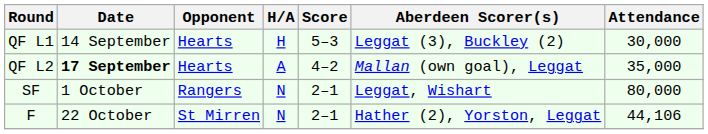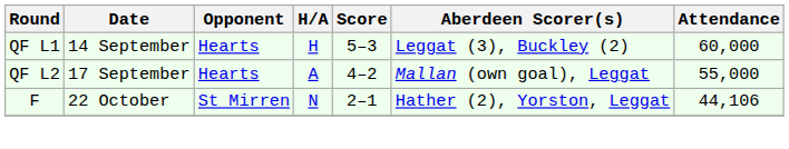QF L1 | Attendance: 30,000 -> 60,000
QF L2 | Date: bold -> normal
QF L2 | Attendance: 35,000 -> 55,000
- row: SF | 1 October | Rangers | N | 2–1 | Leggat, Wishart | 80,000
